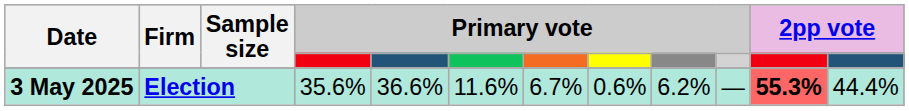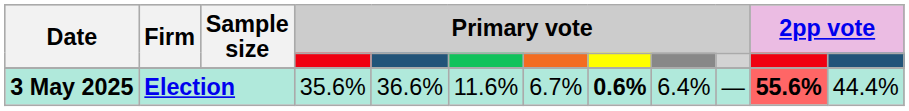3 May 2025 | column 8: normal -> bold
3 May 2025 | column 9: 6.2% -> 6.4%
3 May 2025 | column 11: 55.3% -> 55.6%
